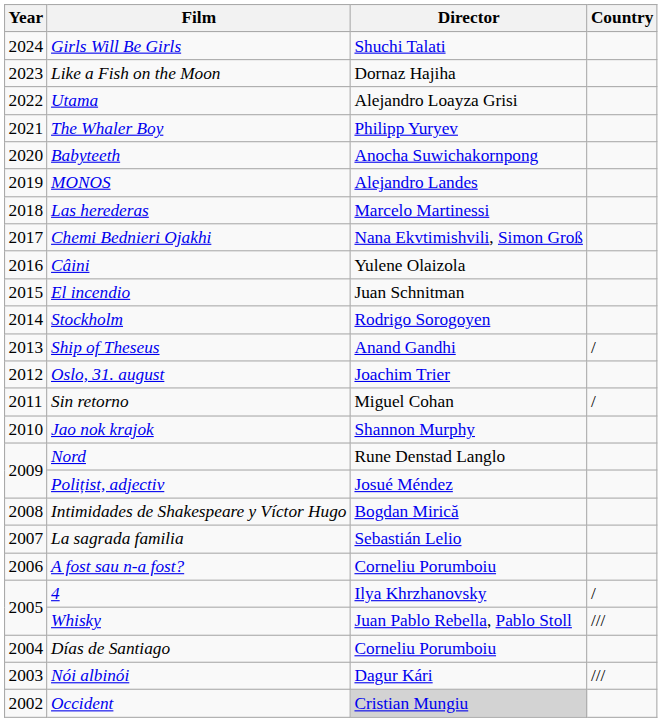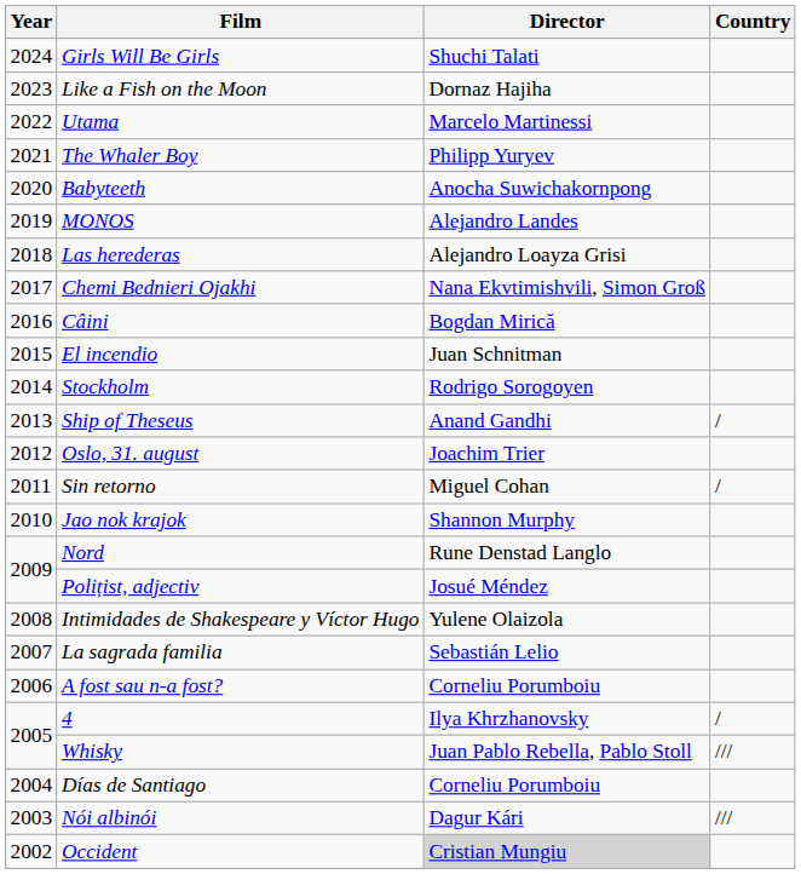Utama | Director: Alejandro Loayza Grisi -> Marcelo Martinessi
Las herederas | Director: Marcelo Martinessi -> Alejandro Loayza Grisi
Câini | Director: Yulene Olaizola -> Bogdan Mirică
Intimidades de Shakespeare y Víctor Hugo | Director: Bogdan Mirică -> Yulene Olaizola
